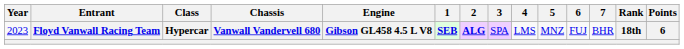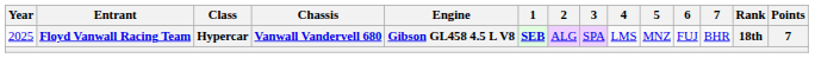Floyd Vanwall Racing Team | Year: 2023 -> 2025
Floyd Vanwall Racing Team | 2: bold -> normal
Floyd Vanwall Racing Team | Points: 6 -> 7
